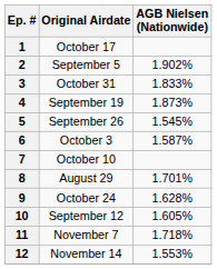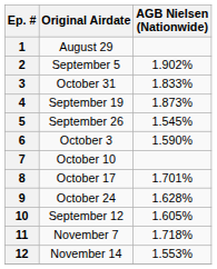1 | Original Airdate: October 17 -> August 29
6 | AGB Nielsen (Nationwide): 1.587% -> 1.590%
8 | Original Airdate: August 29 -> October 17
